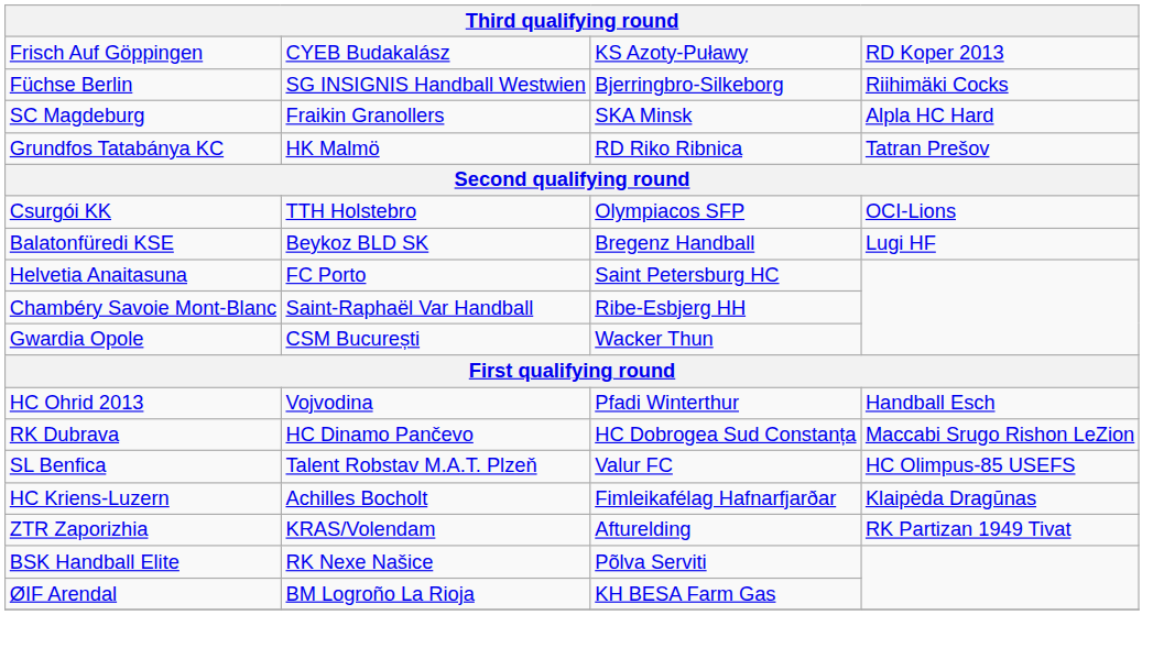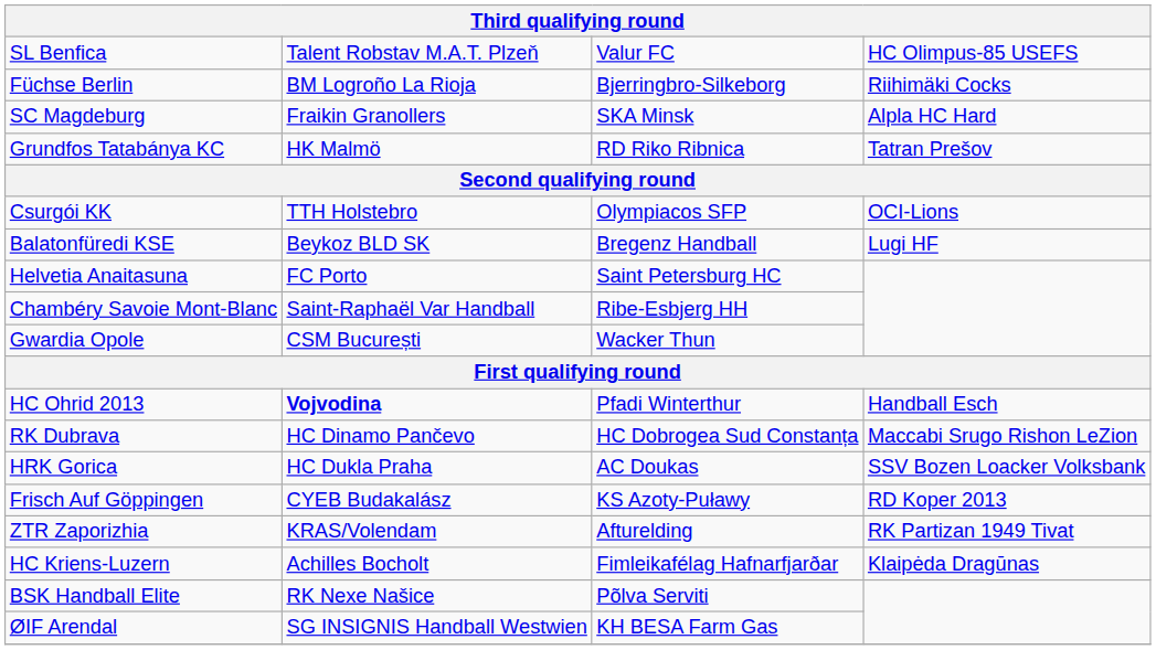rows swapped: Frisch Auf Göppingen <-> SL Benfica
Füchse Berlin | column 2: SG INSIGNIS Handball Westwien -> BM Logroño La Rioja
HC Ohrid 2013 | column 2: normal -> bold
+ row: HRK Gorica | HC Dukla Praha | AC Doukas | SSV Bozen Loacker Volksbank
rows swapped: HC Kriens-Luzern <-> ZTR Zaporizhia
ØIF Arendal | column 2: BM Logroño La Rioja -> SG INSIGNIS Handball Westwien
